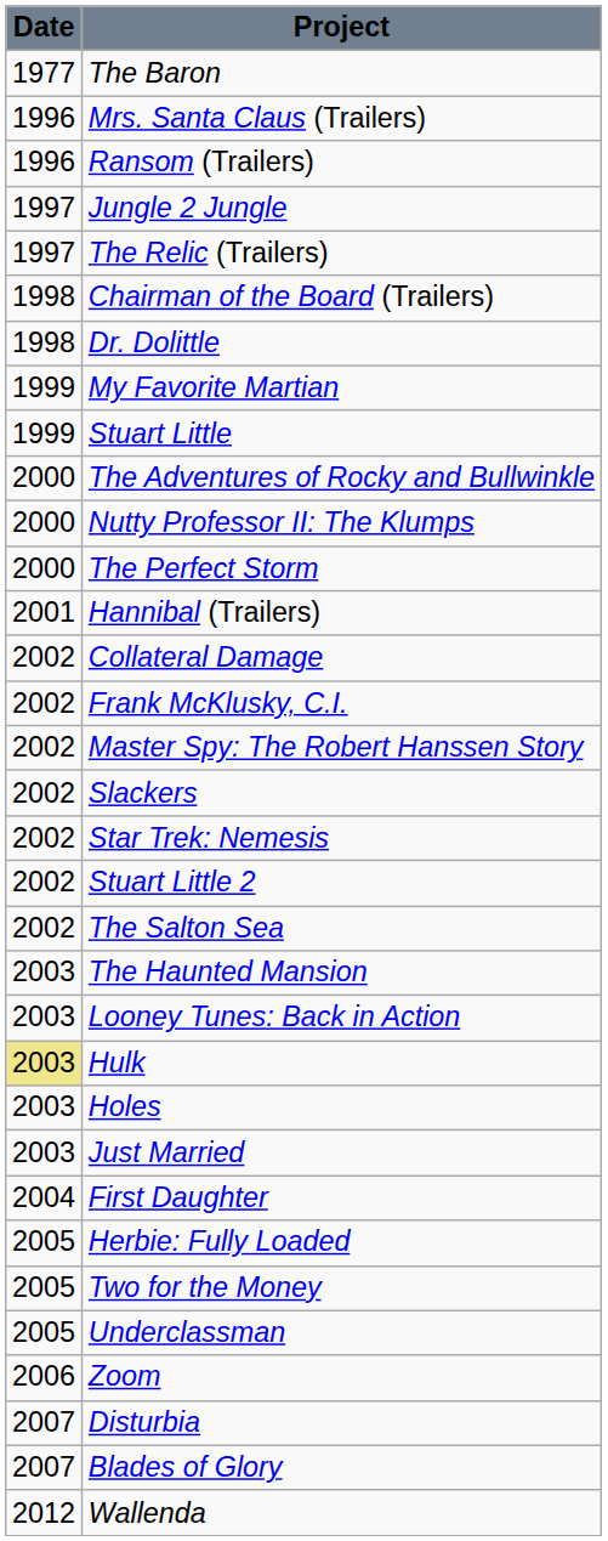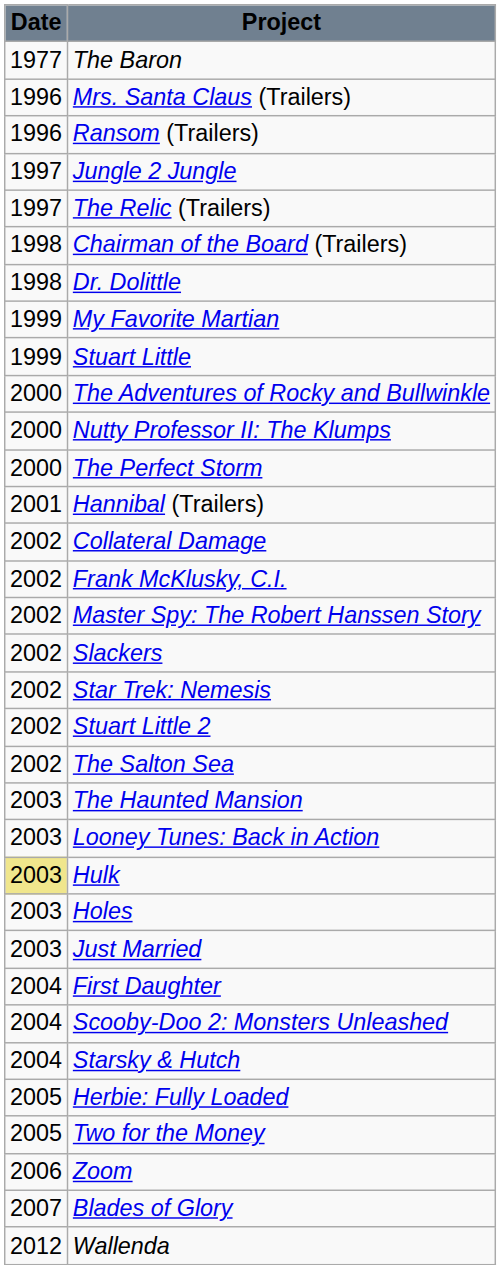+ row: 2004 | Scooby-Doo 2: Monsters Unleashed
+ row: 2004 | Starsky & Hutch
- row: 2005 | Underclassman
- row: 2007 | Disturbia
